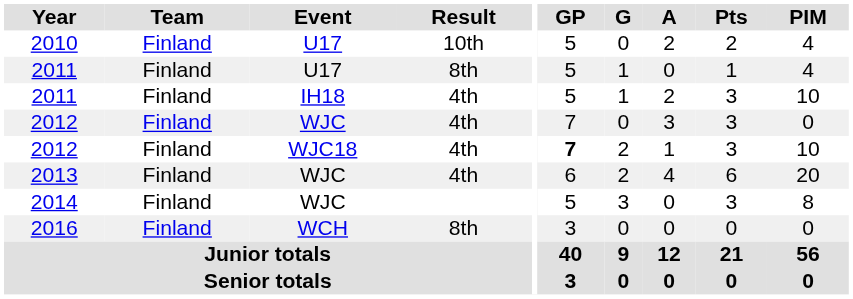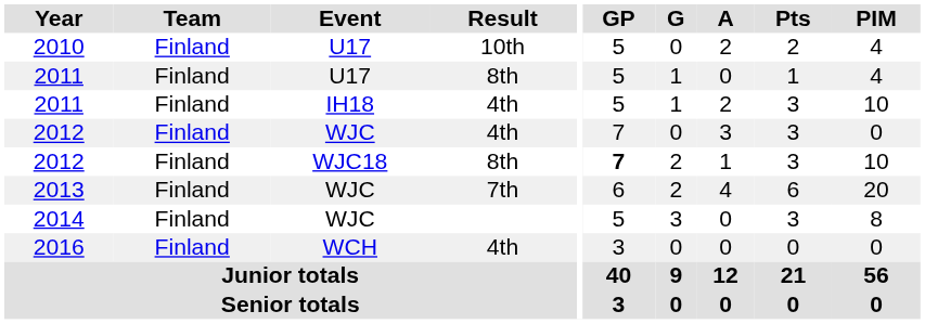2012 / WJC18 | Result: 4th -> 8th
2013 | Result: 4th -> 7th
2016 | Result: 8th -> 4th
